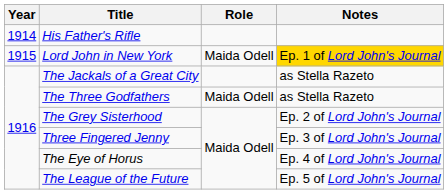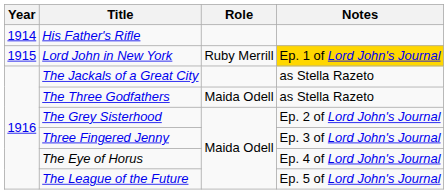Lord John in New York | Role: Maida Odell -> Ruby Merrill
